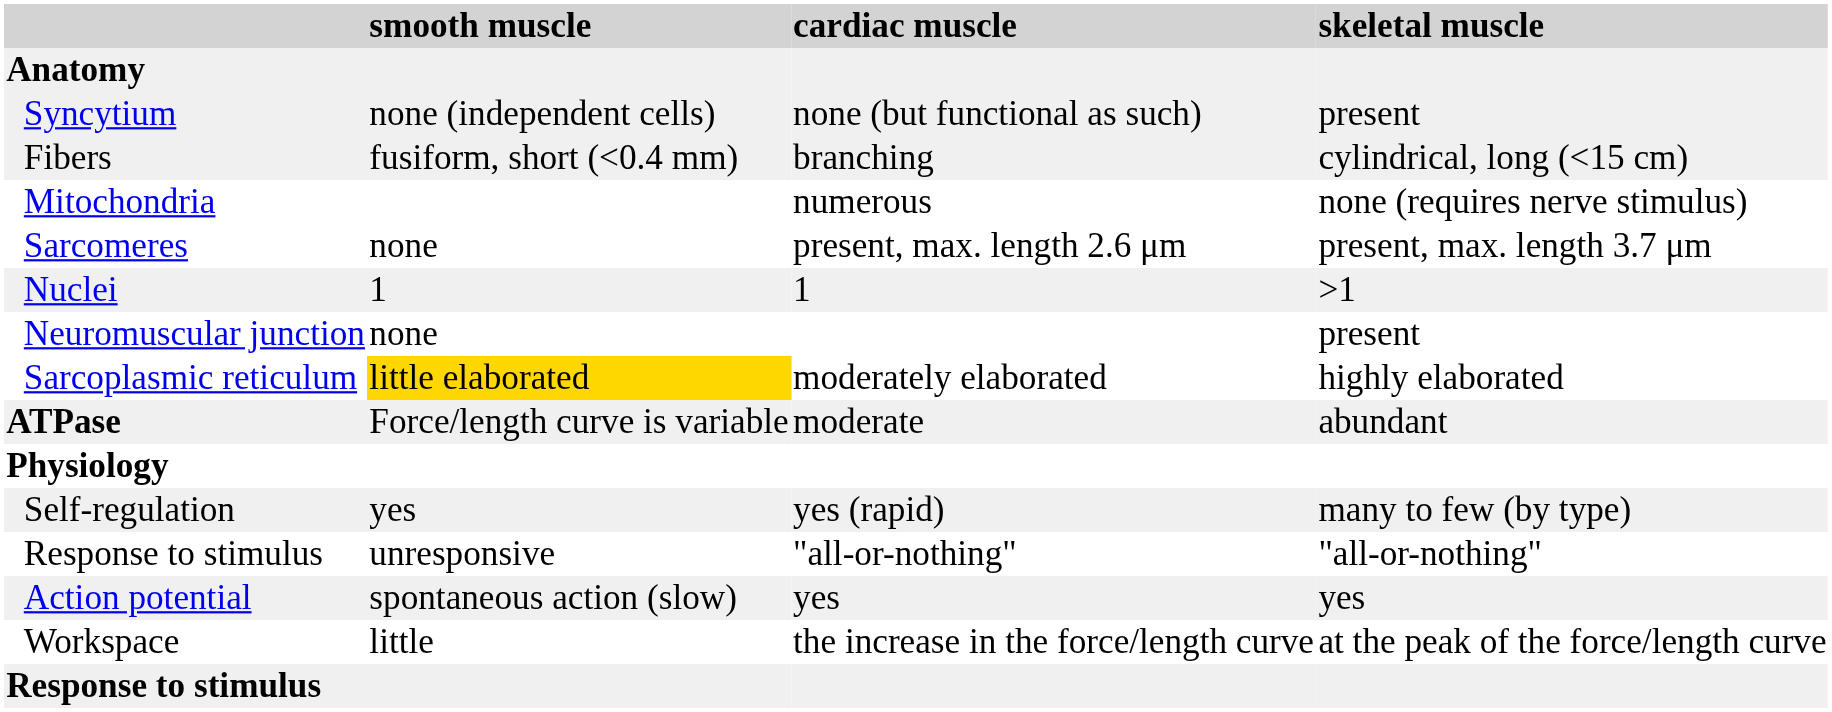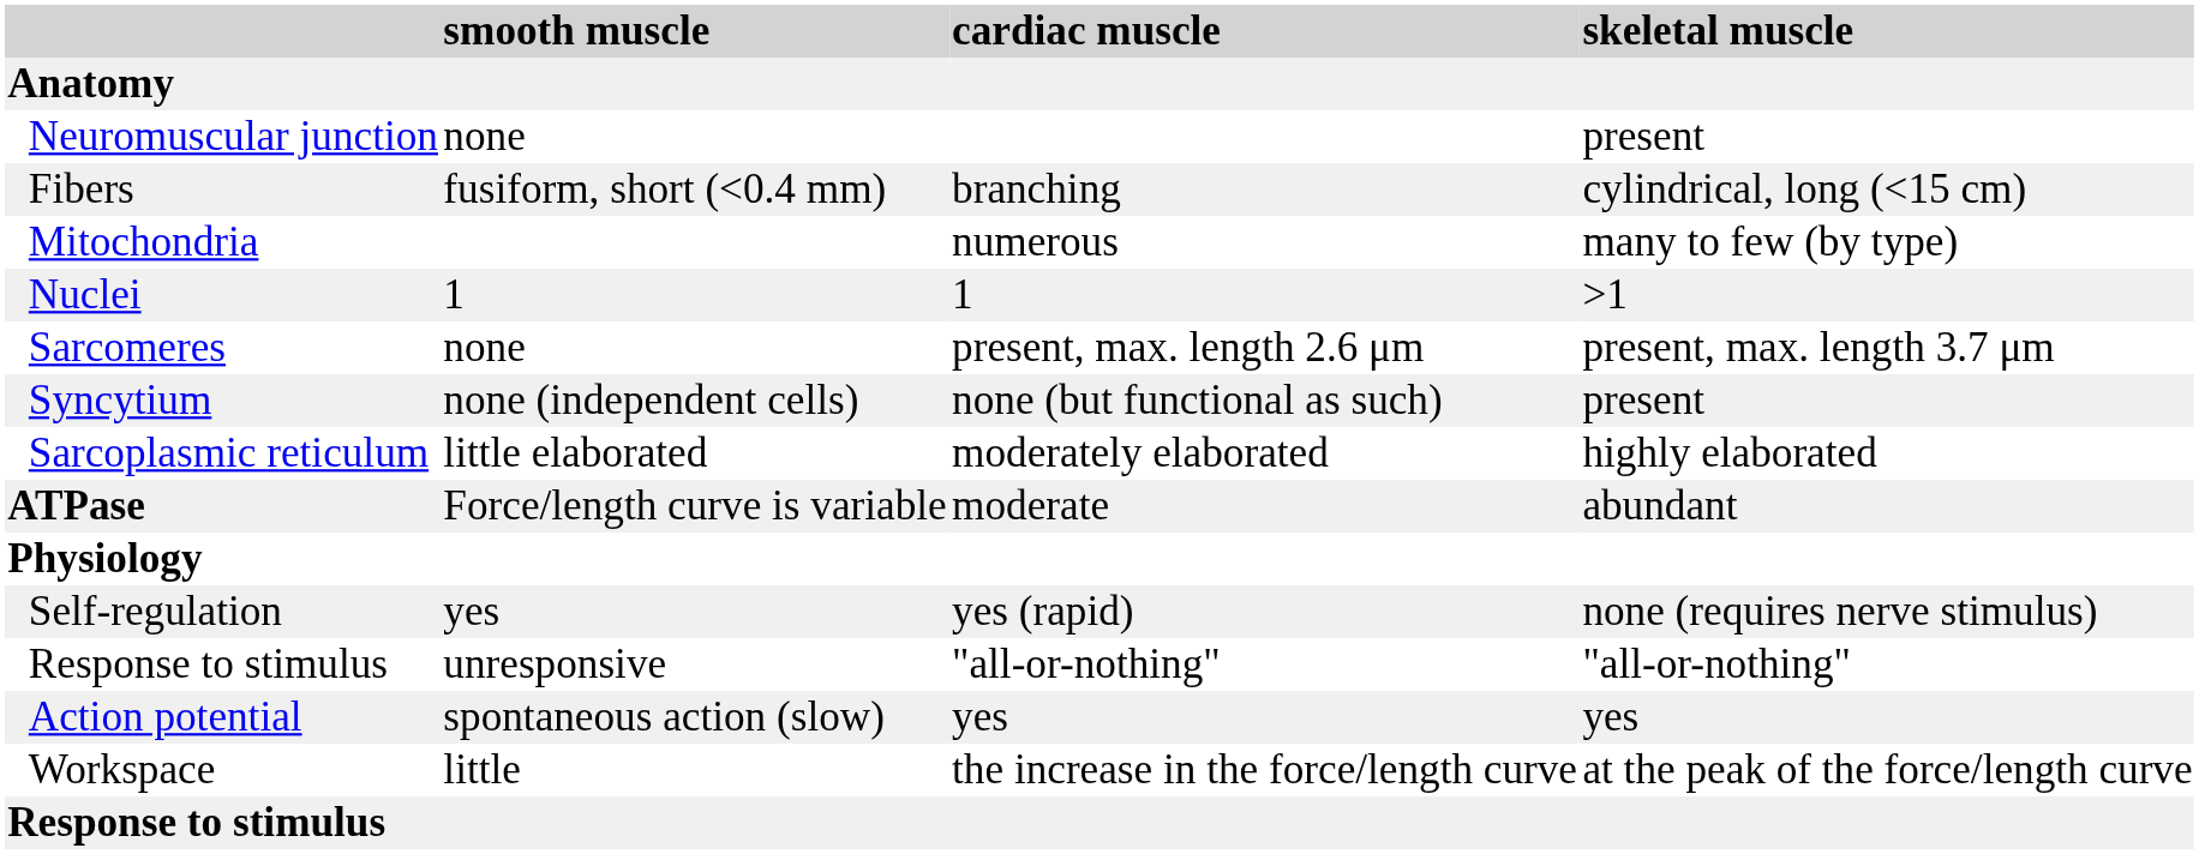rows swapped: Neuromuscular junction <-> Syncytium
Mitochondria | skeletal muscle: none (requires nerve stimulus) -> many to few (by type)
rows swapped: Nuclei <-> Sarcomeres
Sarcoplasmic reticulum | smooth muscle: gold background -> no background
Self-regulation | skeletal muscle: many to few (by type) -> none (requires nerve stimulus)
